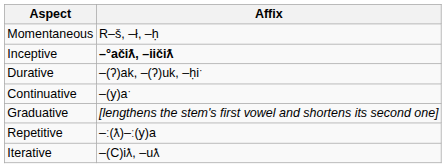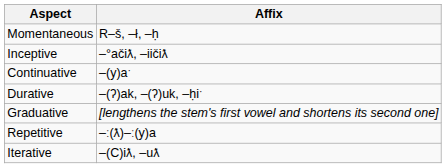Inceptive | Affix: bold -> normal
rows swapped: Durative <-> Continuative
